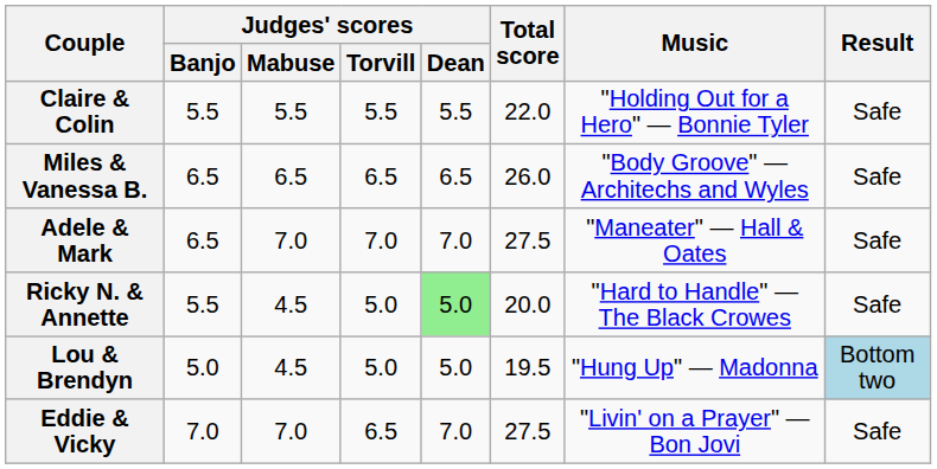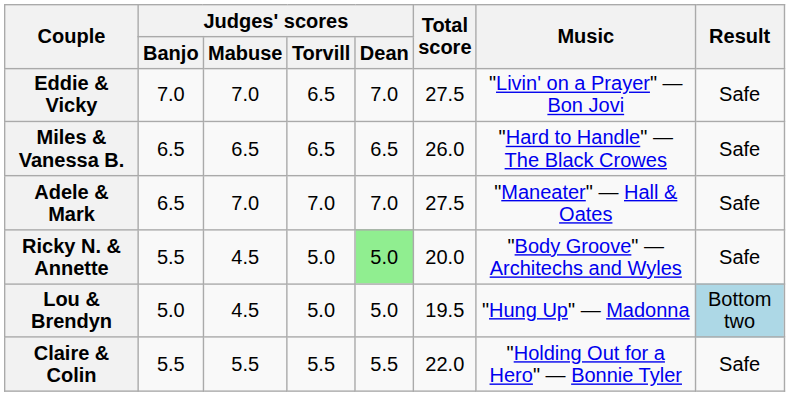rows swapped: Claire & Colin <-> Eddie & Vicky
Miles & Vanessa B. | Music: "Body Groove" — Architechs and Wyles -> "Hard to Handle" — The Black Crowes
Ricky N. & Annette | Music: "Hard to Handle" — The Black Crowes -> "Body Groove" — Architechs and Wyles
